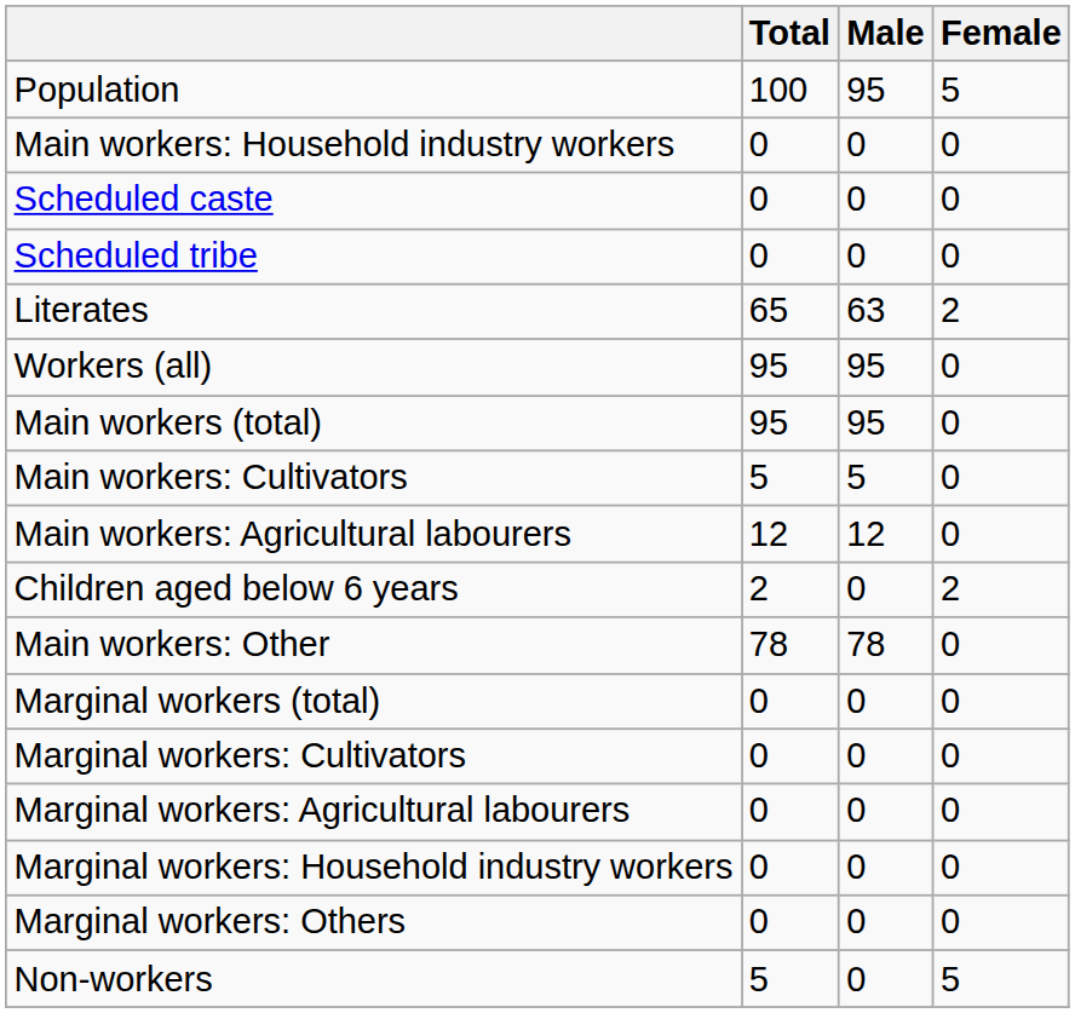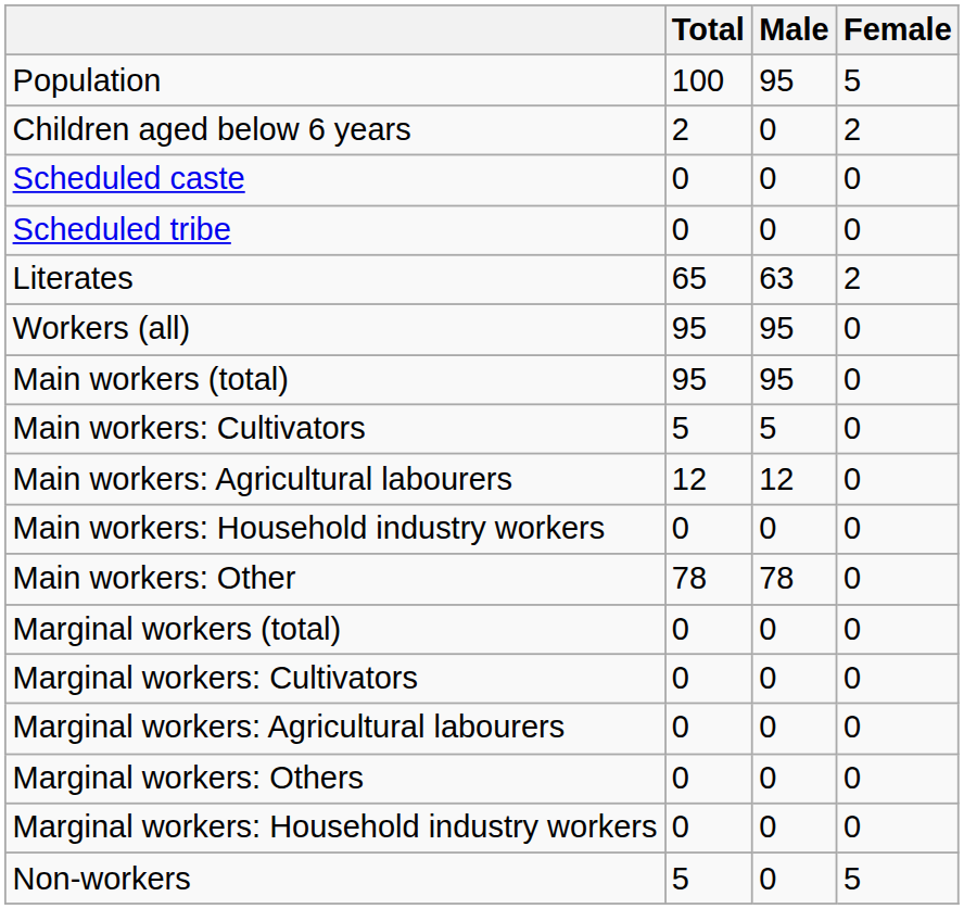rows swapped: Children aged below 6 years <-> Main workers: Household industry workers
rows swapped: Marginal workers: Household industry workers <-> Marginal workers: Others
